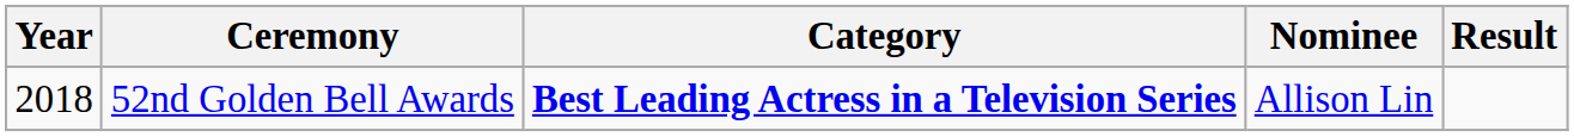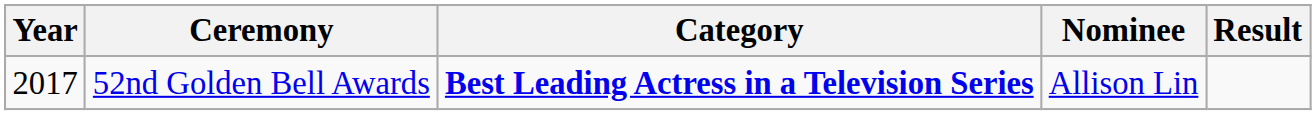52nd Golden Bell Awards | Year: 2018 -> 2017
